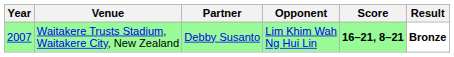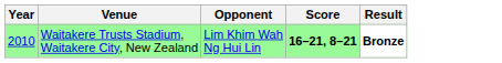- column: Partner | Debby Susanto
Waitakere Trusts Stadium, Waitakere City, New Zealand | Year: 2007 -> 2010
